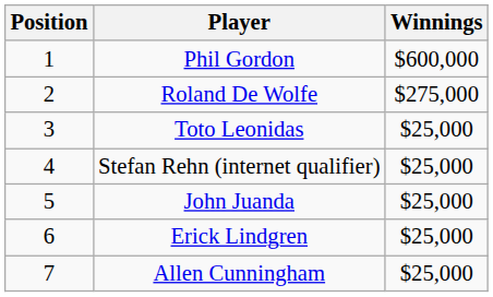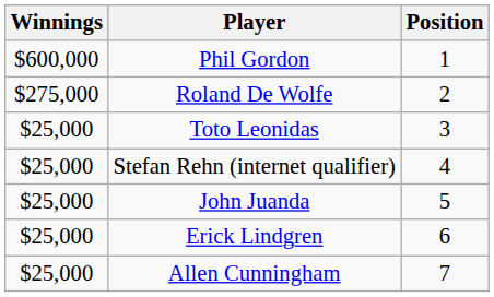columns swapped: Position <-> Winnings
